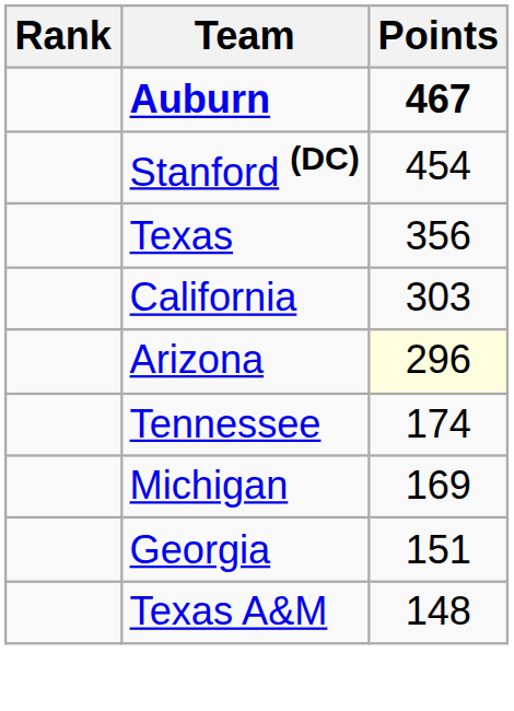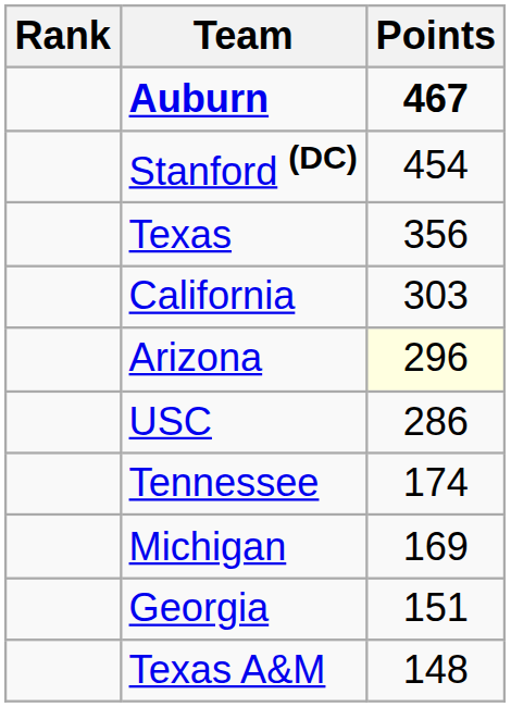+ row: USC | 286
